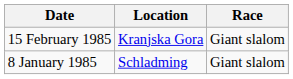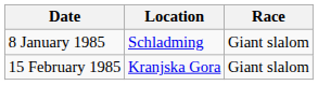rows swapped: 8 January 1985 <-> 15 February 1985
